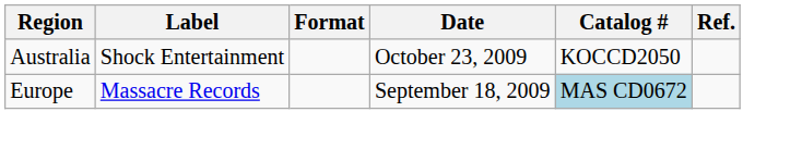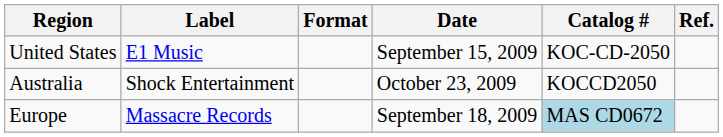+ row: United States | E1 Music | September 15, 2009 | KOC-CD-2050
